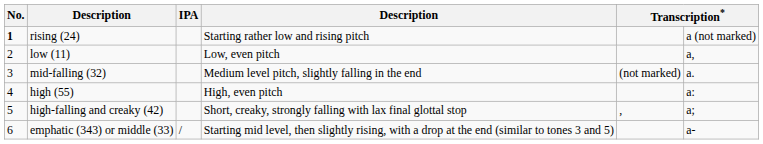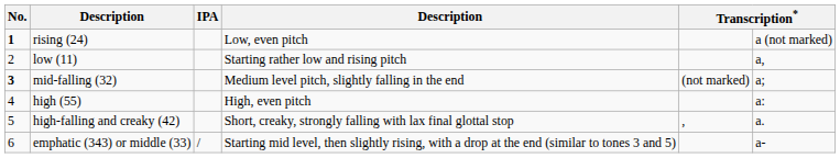rising (24) | column 4: Starting rather low and rising pitch -> Low, even pitch
low (11) | column 4: Low, even pitch -> Starting rather low and rising pitch
mid-falling (32) | No.: normal -> bold
mid-falling (32) | column 6: a. -> a;
high-falling and creaky (42) | column 6: a; -> a.
